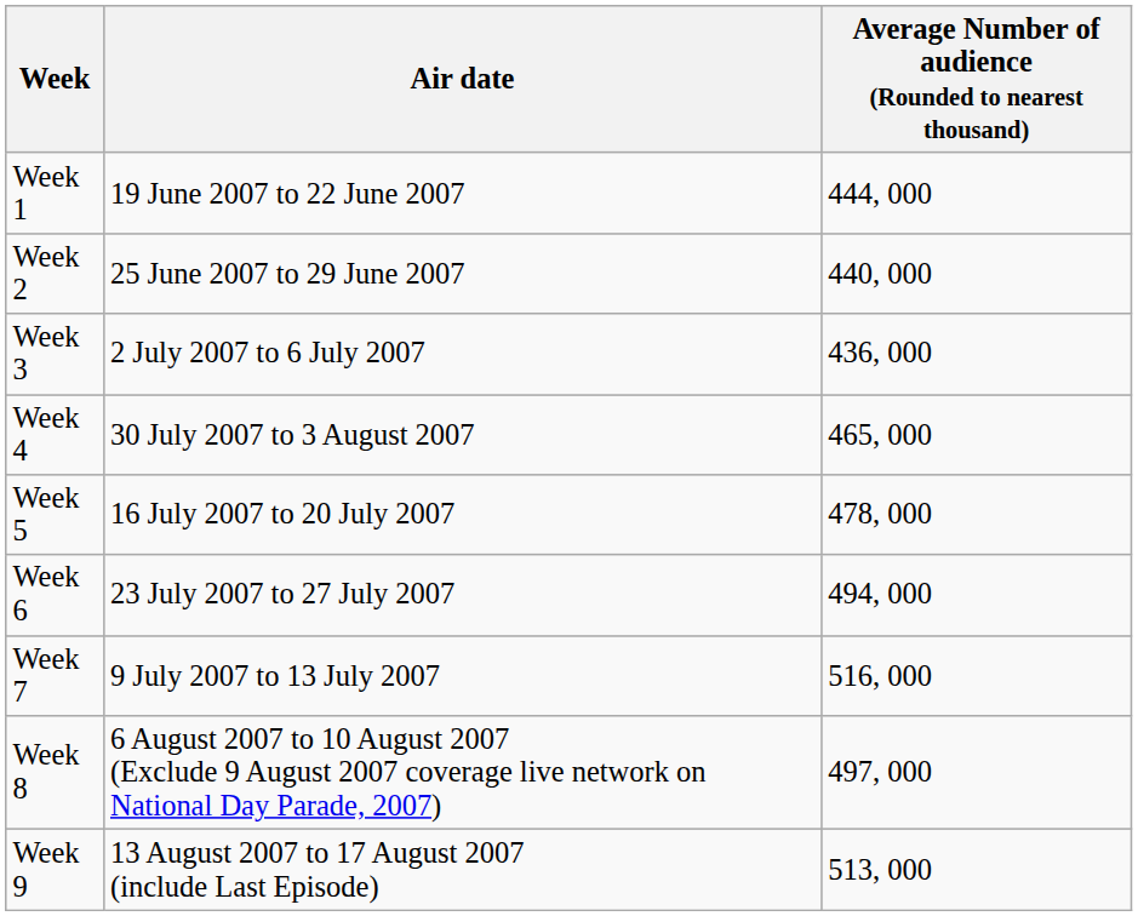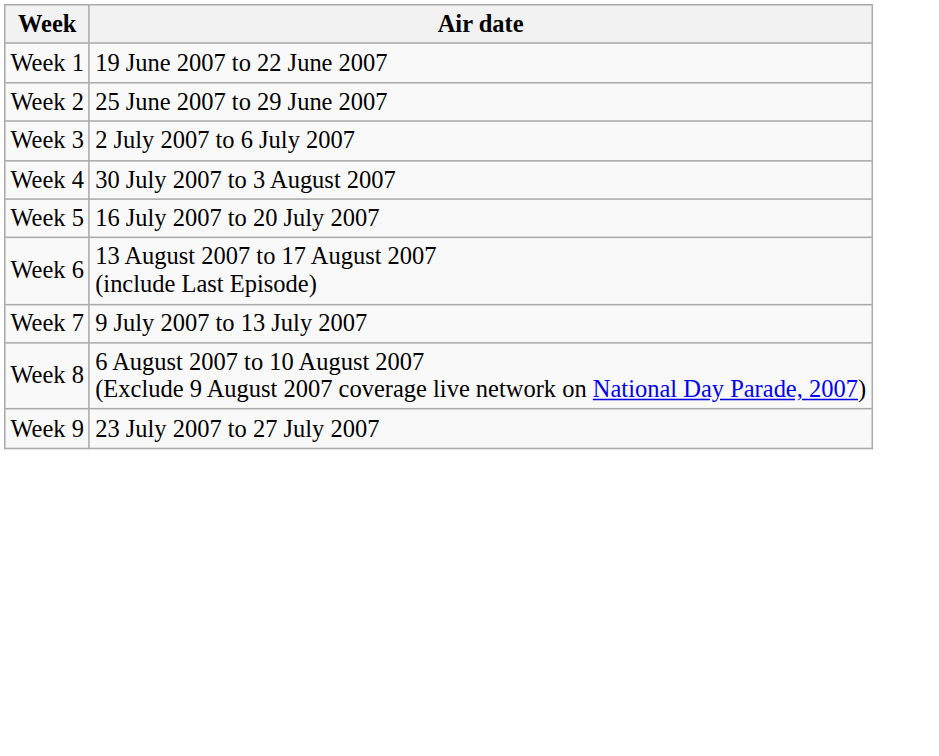- column: Average Number of audience (Rounded to nearest thousand) | 444, 000 | 440, 000 | 436, 000 | 465, 000 | 478, 000 | 494, 000 | 516, 000 | 497, 000 | 513, 000
Week 6 | Air date: 23 July 2007 to 27 July 2007 -> 13 August 2007 to 17 August 2007 (include Last Episode)
Week 9 | Air date: 13 August 2007 to 17 August 2007 (include Last Episode) -> 23 July 2007 to 27 July 2007
